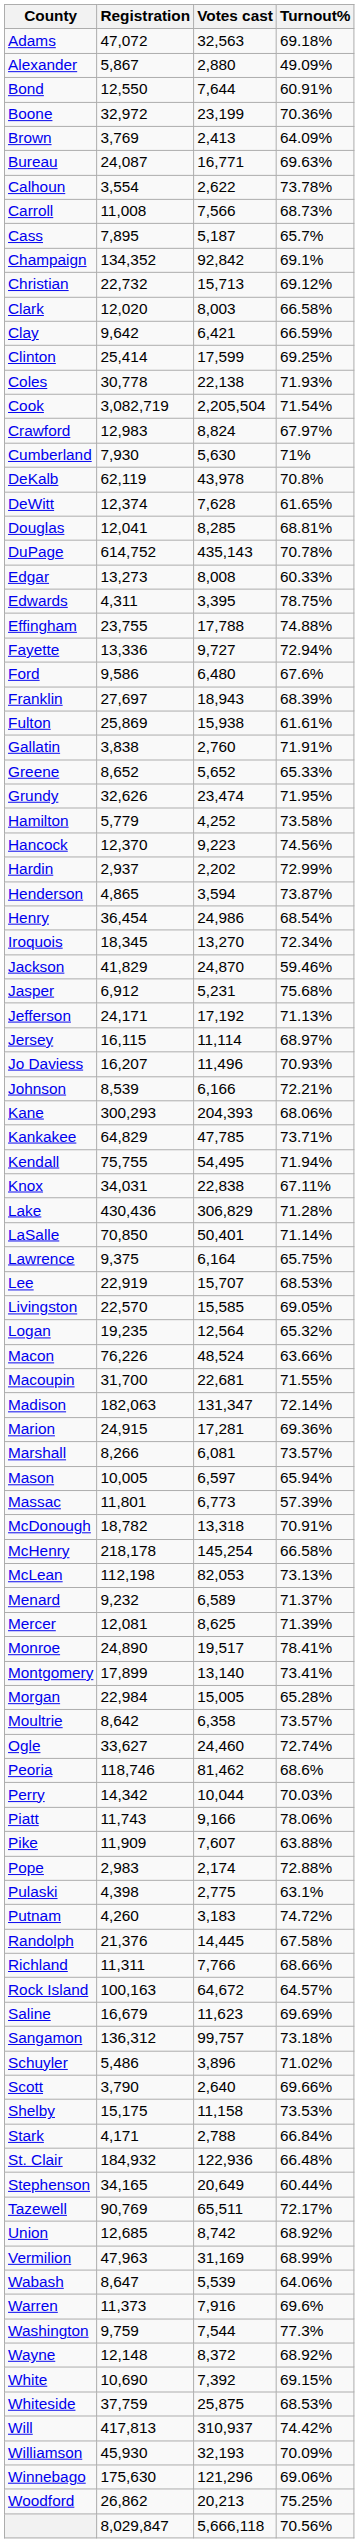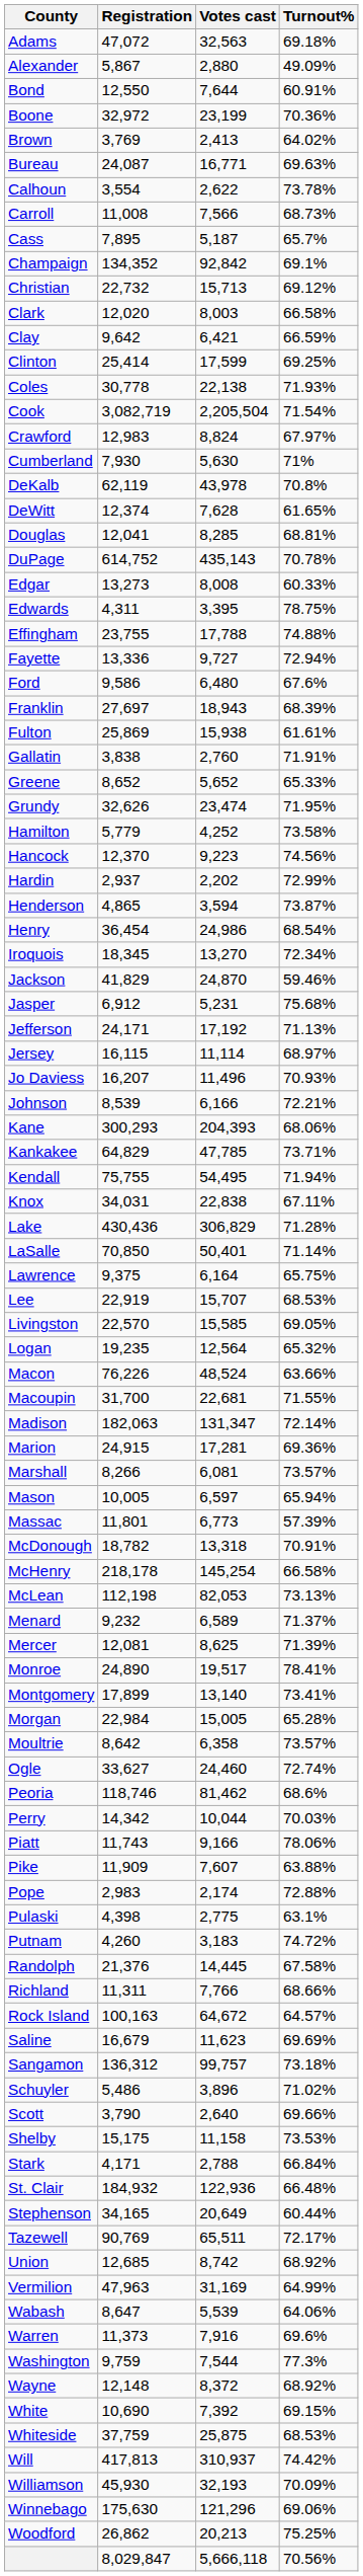Brown | Turnout%: 64.09% -> 64.02%
Vermilion | Turnout%: 68.99% -> 64.99%
